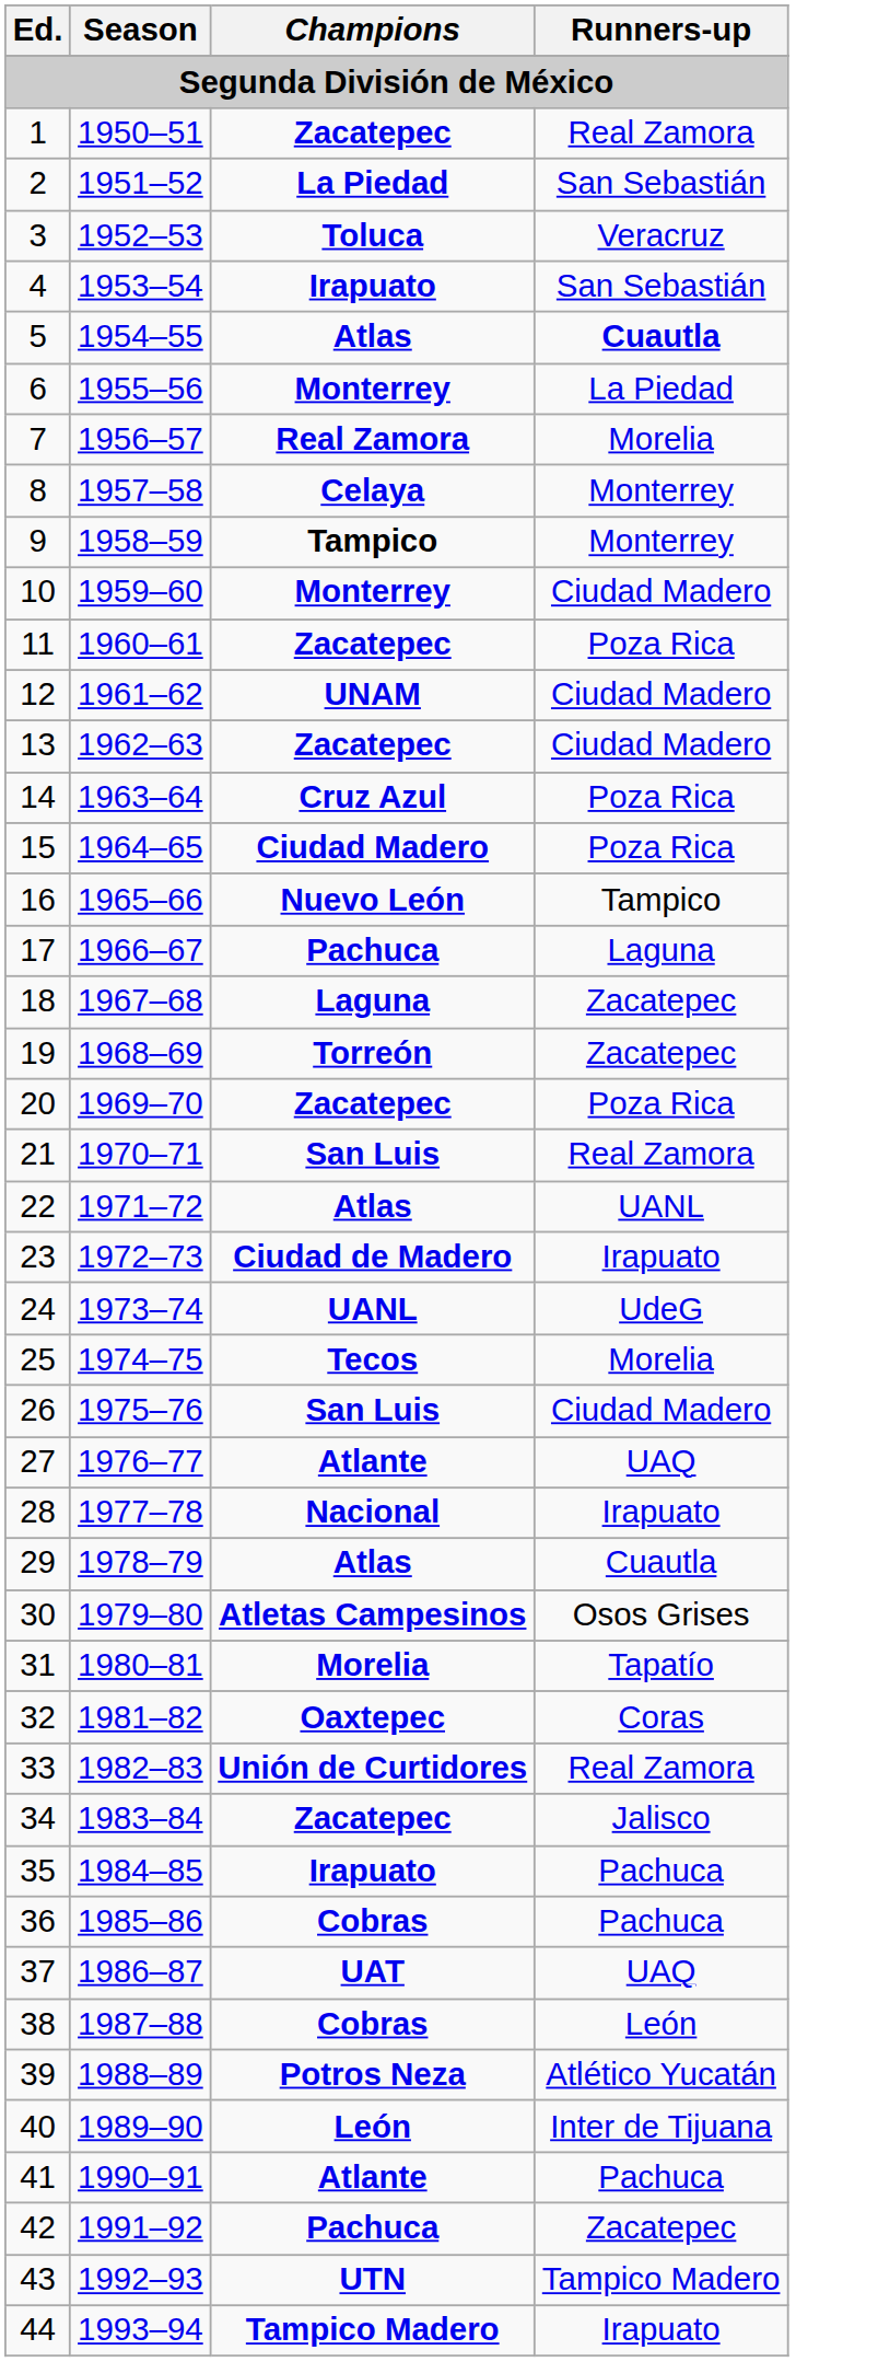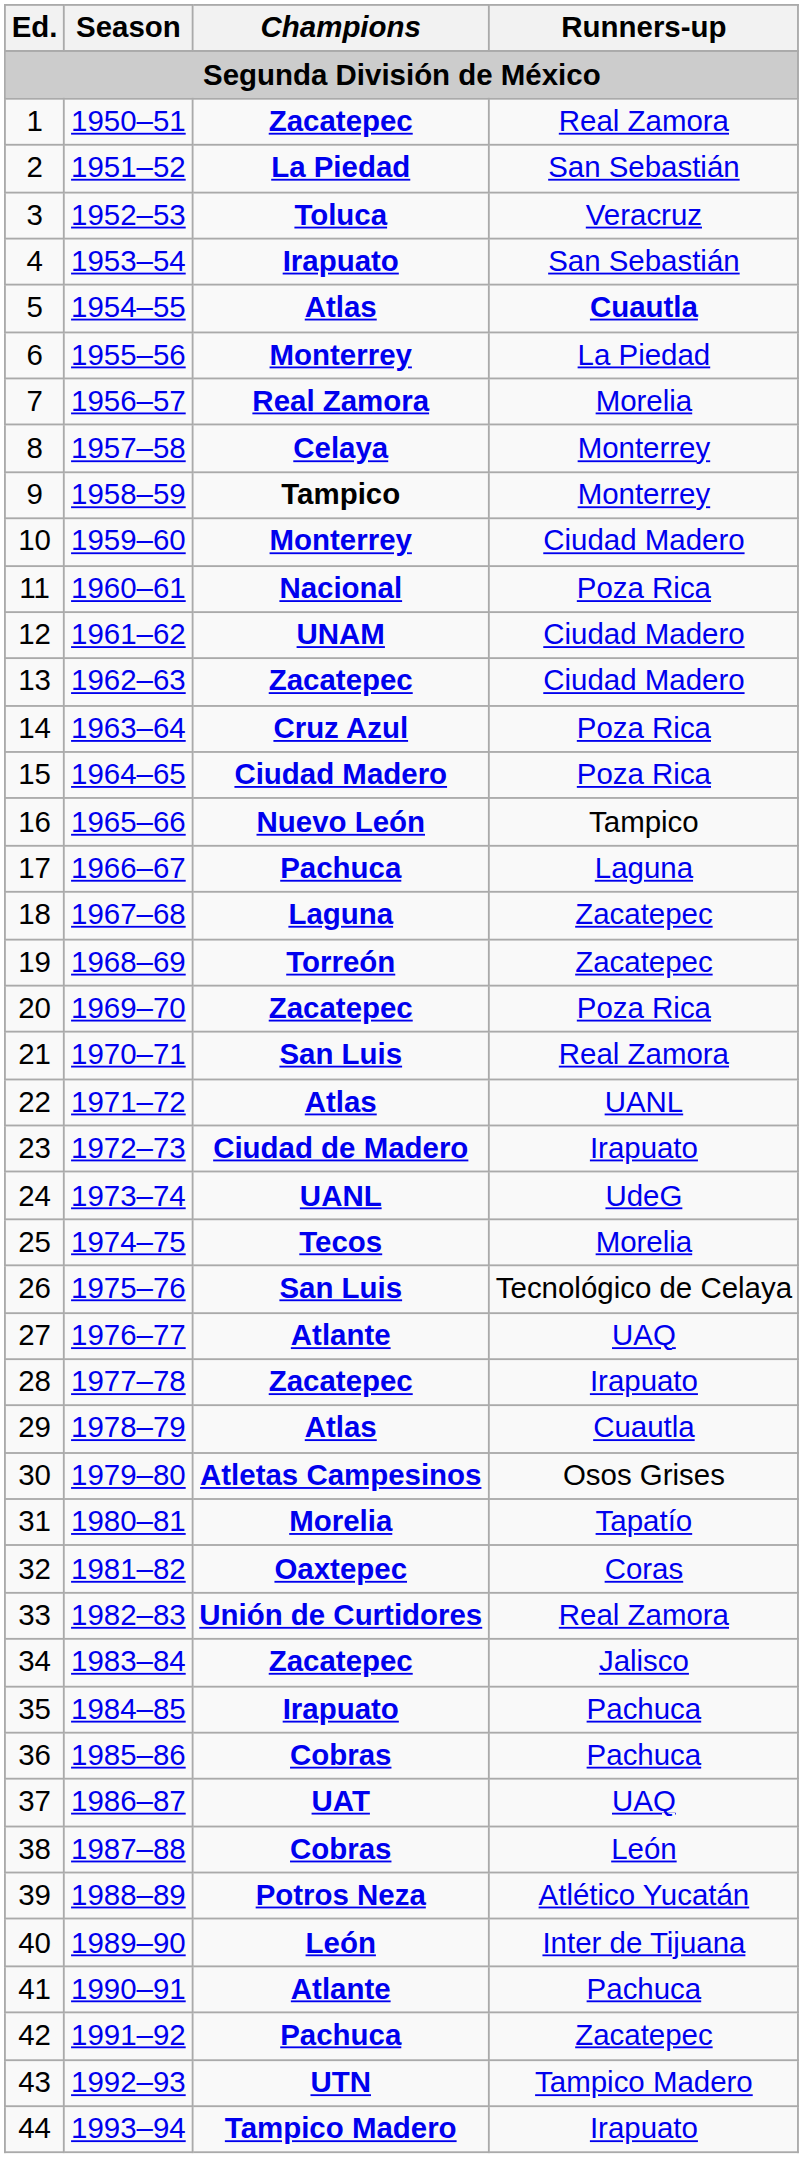11 | Champions: Zacatepec -> Nacional
26 | Runners-up: Ciudad Madero -> Tecnológico de Celaya
28 | Champions: Nacional -> Zacatepec
